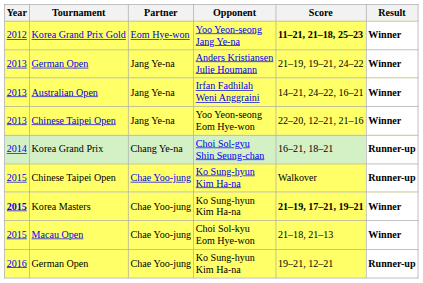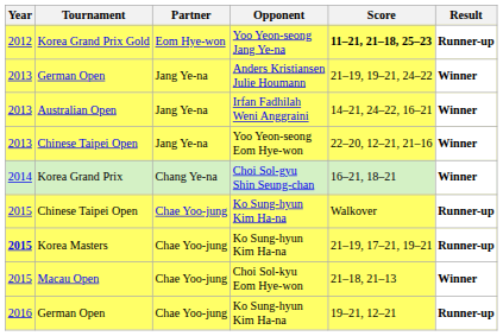Korea Grand Prix Gold | Result: Winner -> Runner-up
Korea Grand Prix | Result: Runner-up -> Winner
Korea Masters | Score: bold -> normal
Korea Masters | Result: Winner -> Runner-up
